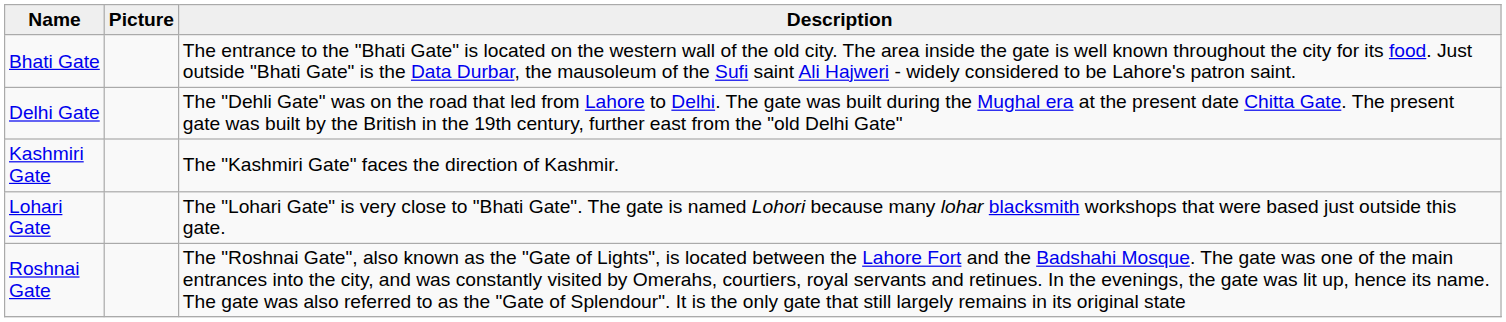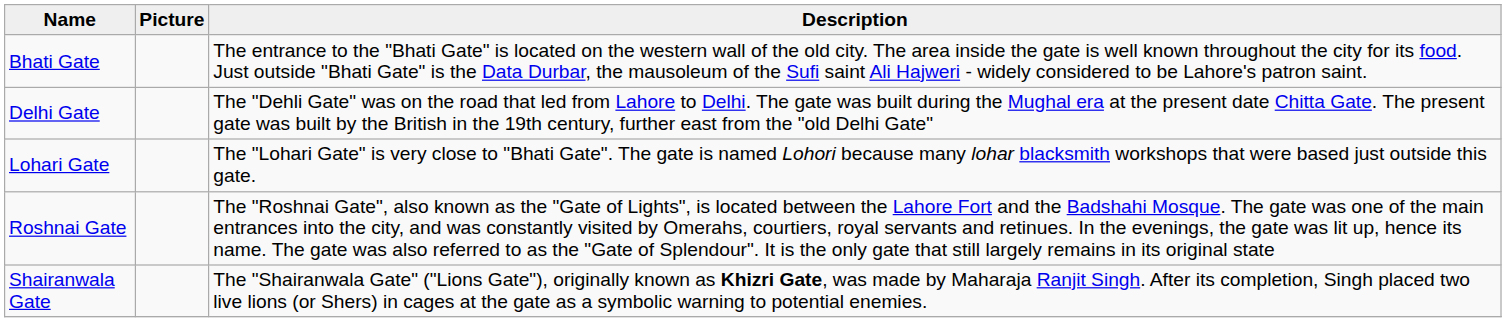- row: Kashmiri Gate | The "Kashmiri Gate" faces the direction of Kashmir.
+ row: Shairanwala Gate | The "Shairanwala Gate" ("Lions Gate"), originally known as Khizri Gate, was made by Maharaja Ranjit Singh. After its completion, Singh placed two live lions (or Shers) in cages at the gate as a symbolic warning to potential enemies.
